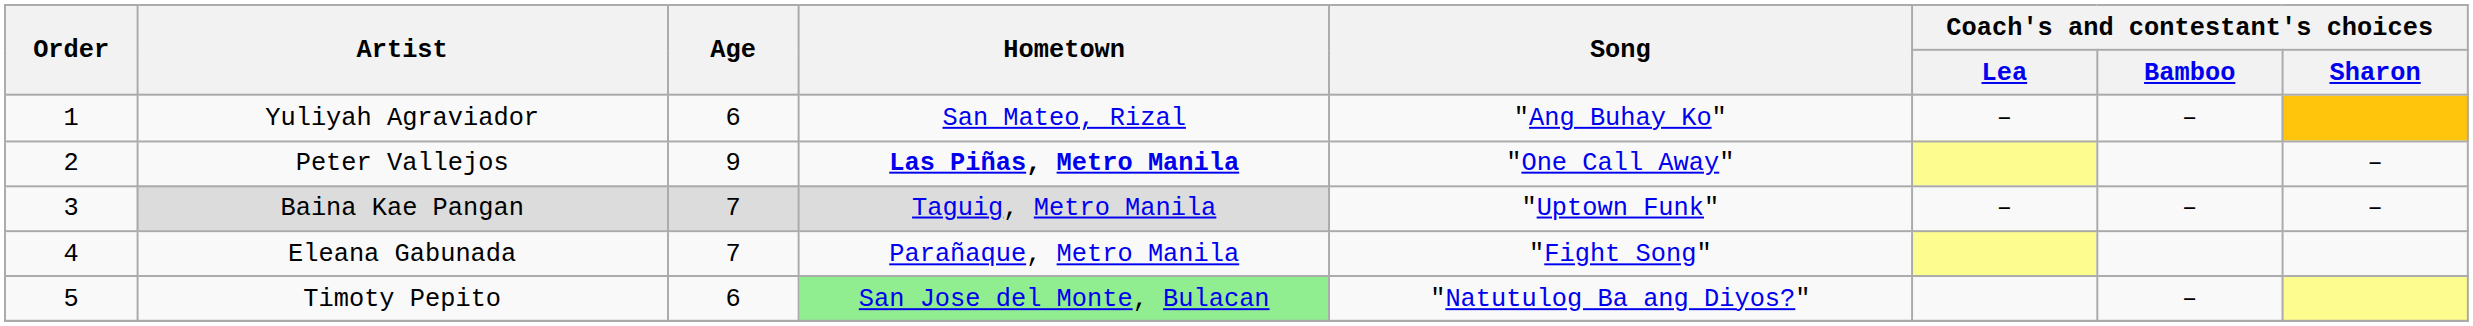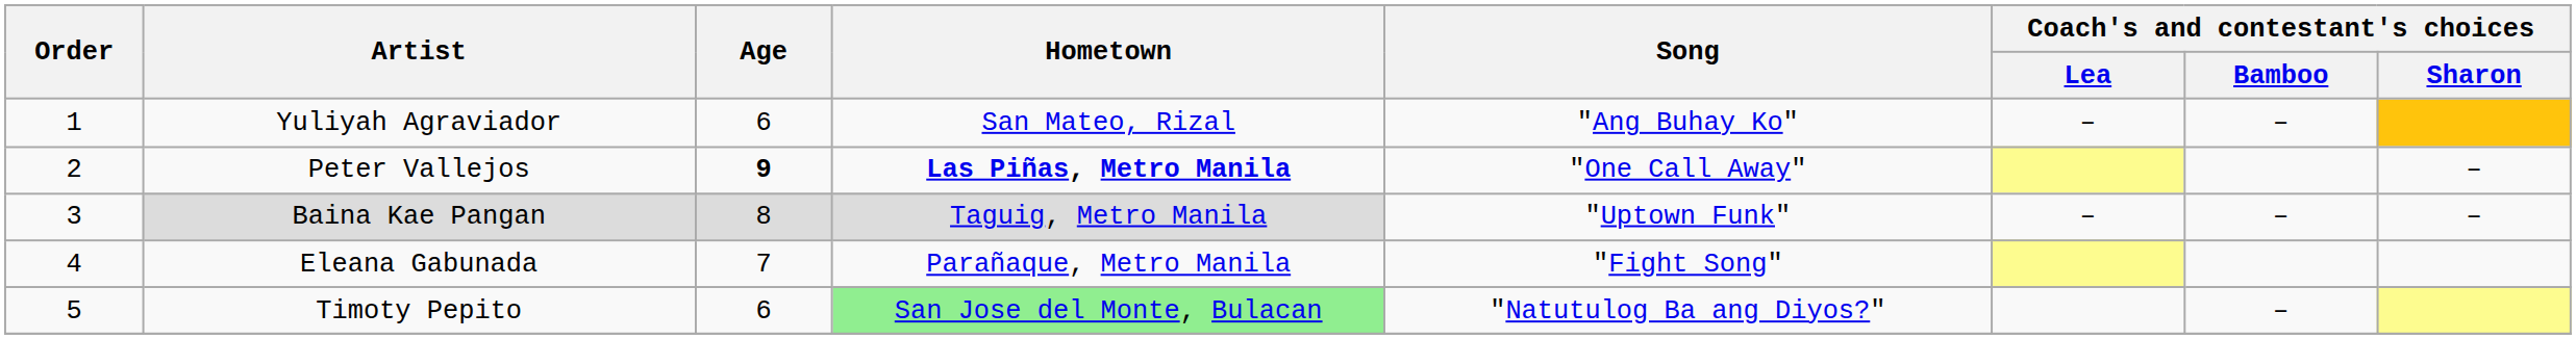Peter Vallejos | Age: normal -> bold
Baina Kae Pangan | Age: 7 -> 8
